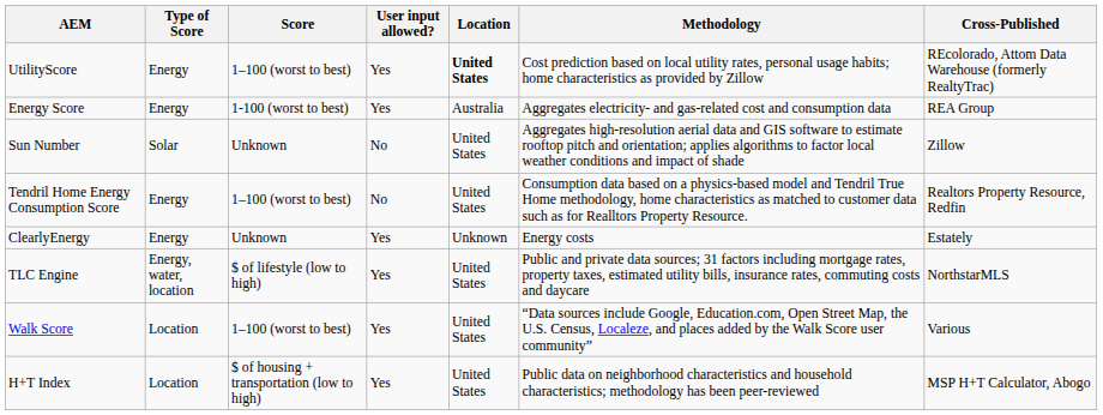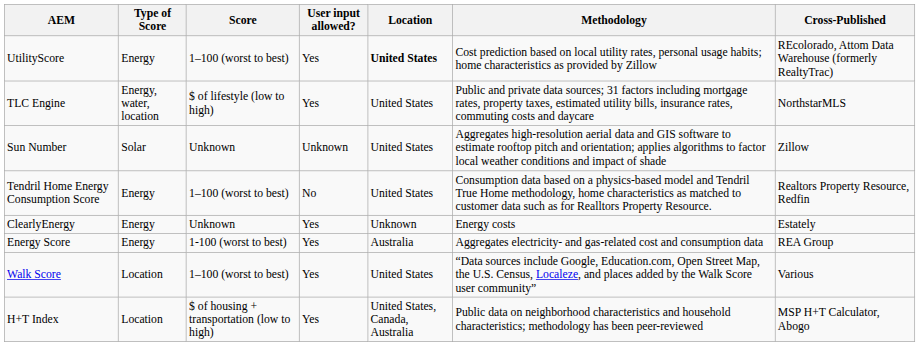rows swapped: Energy Score <-> TLC Engine
Sun Number | User input allowed?: No -> Unknown
H+T Index | Location: United States -> United States, Canada, Australia
